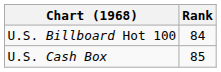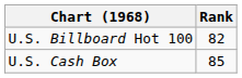U.S. Billboard Hot 100 | Rank: 84 -> 82
